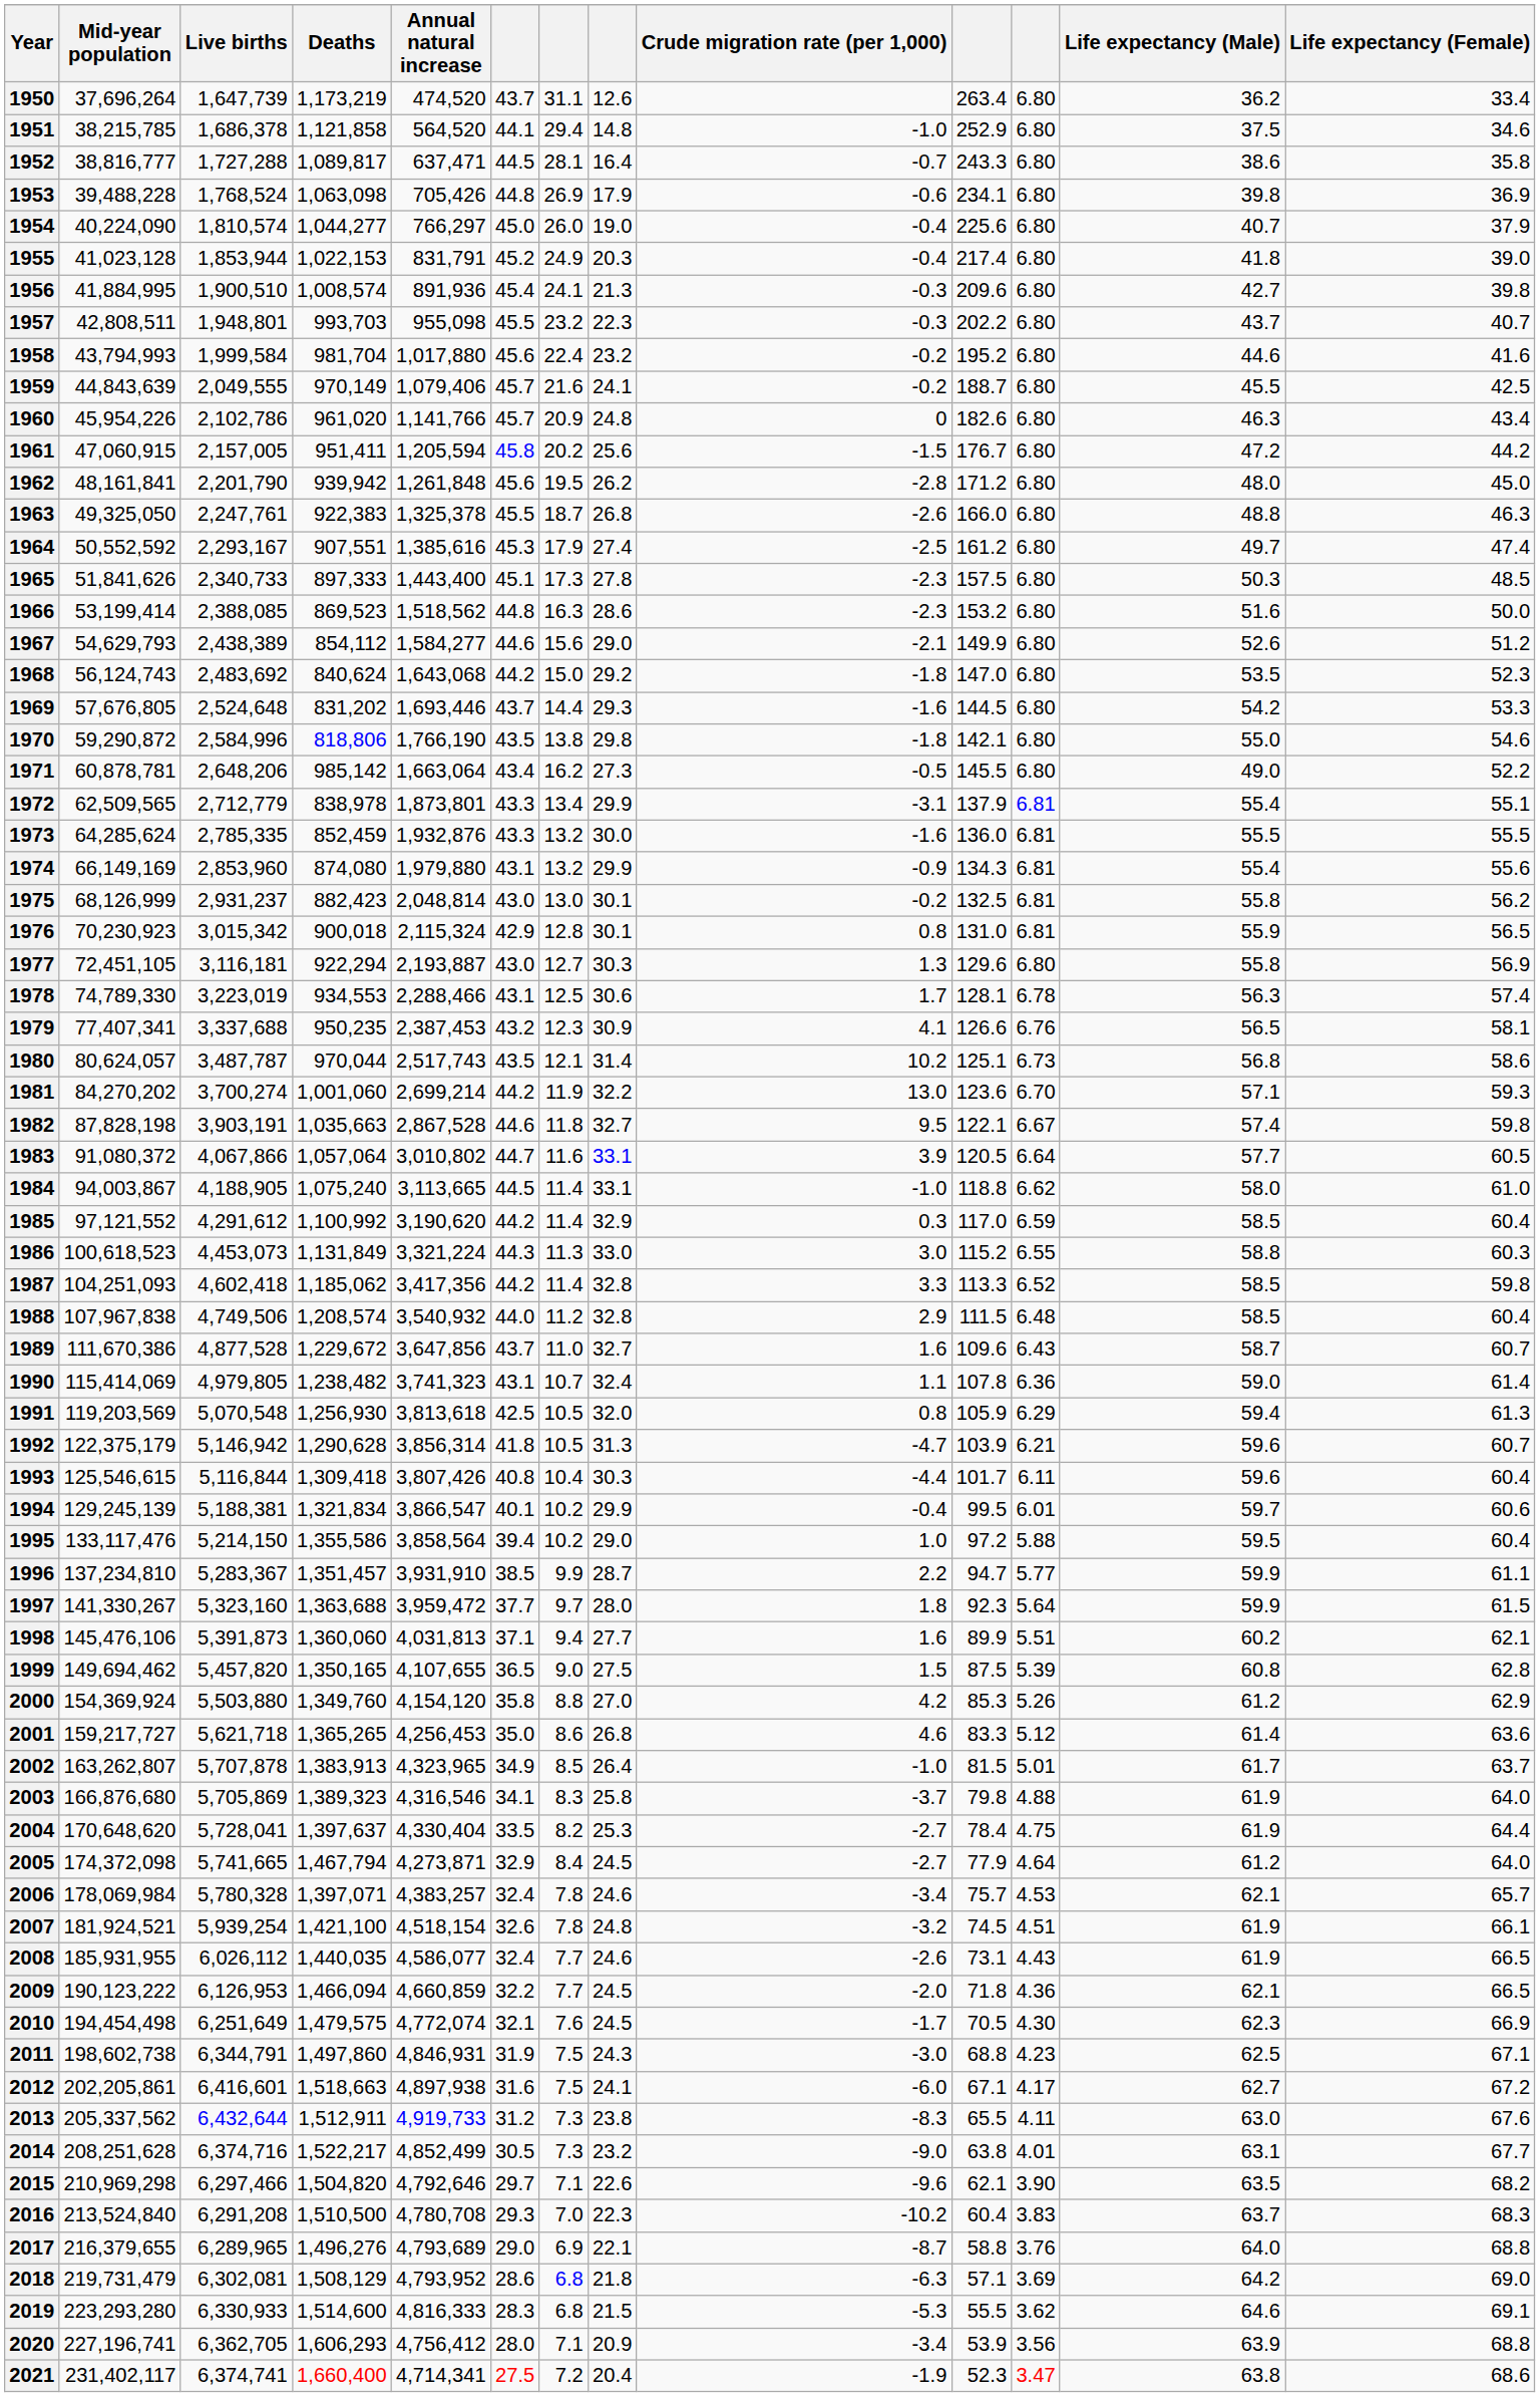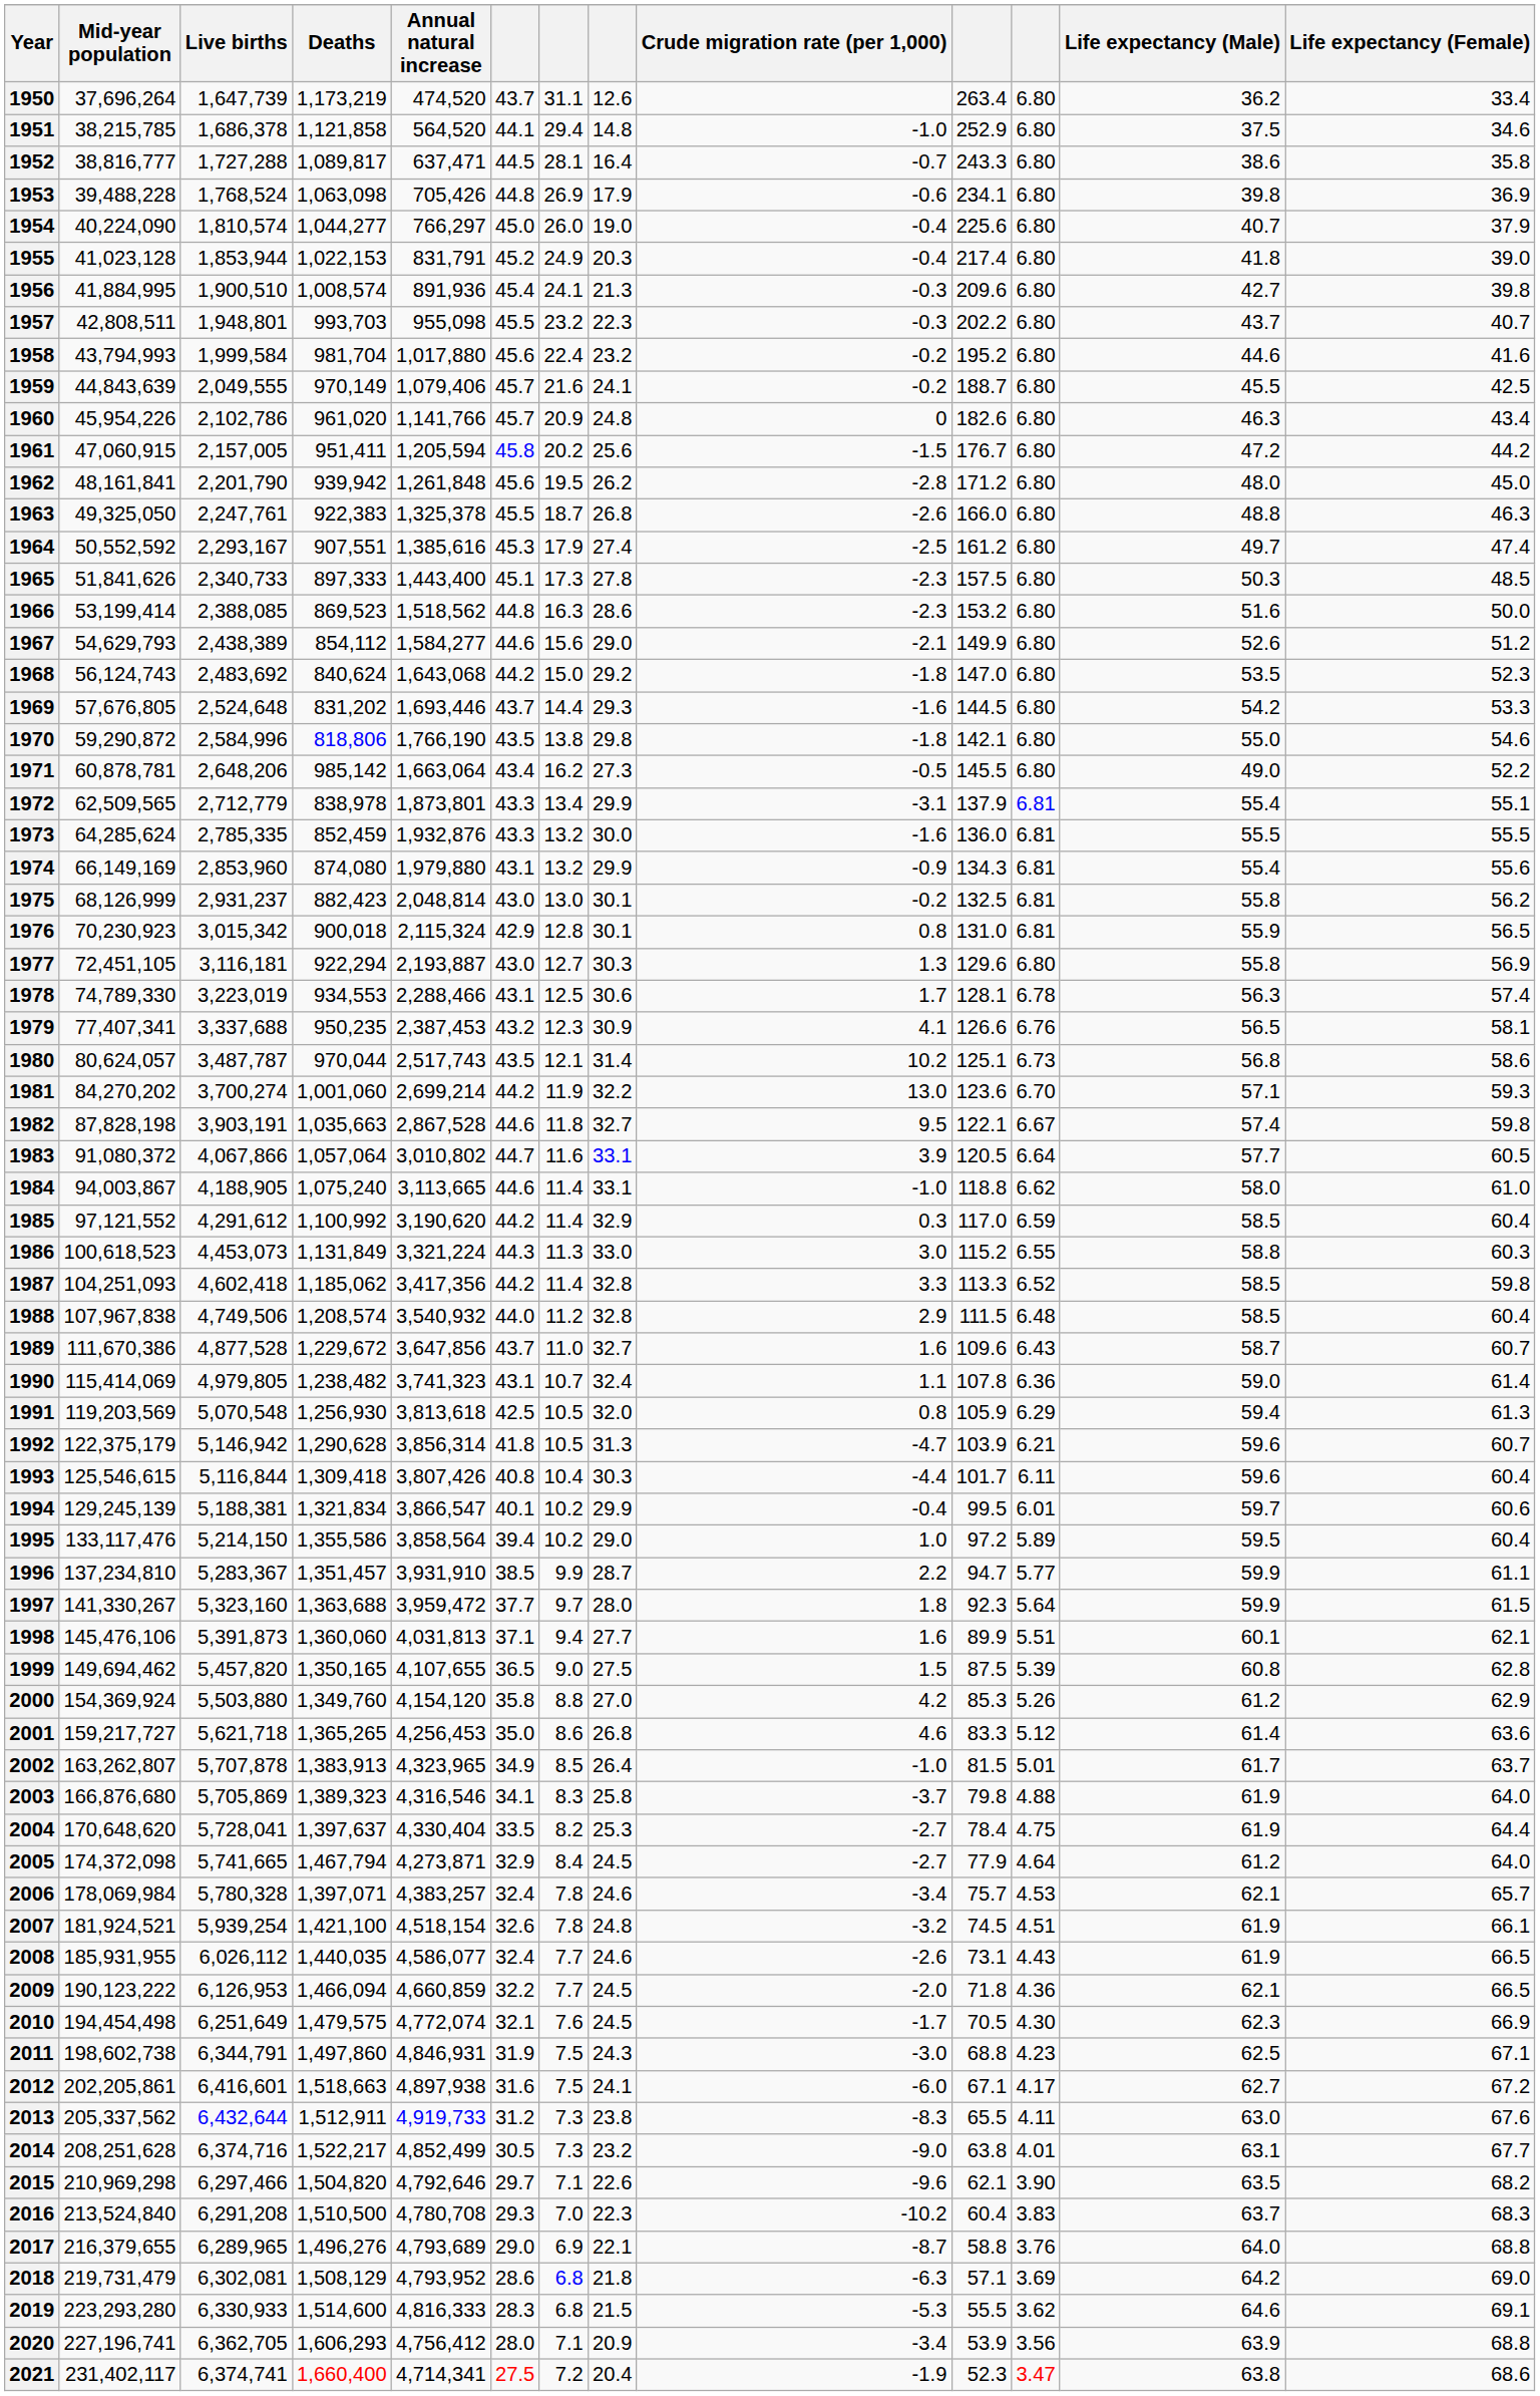1984 | column 6: 44.5 -> 44.6
1995 | column 11: 5.88 -> 5.89
1998 | Life expectancy (Male): 60.2 -> 60.1
